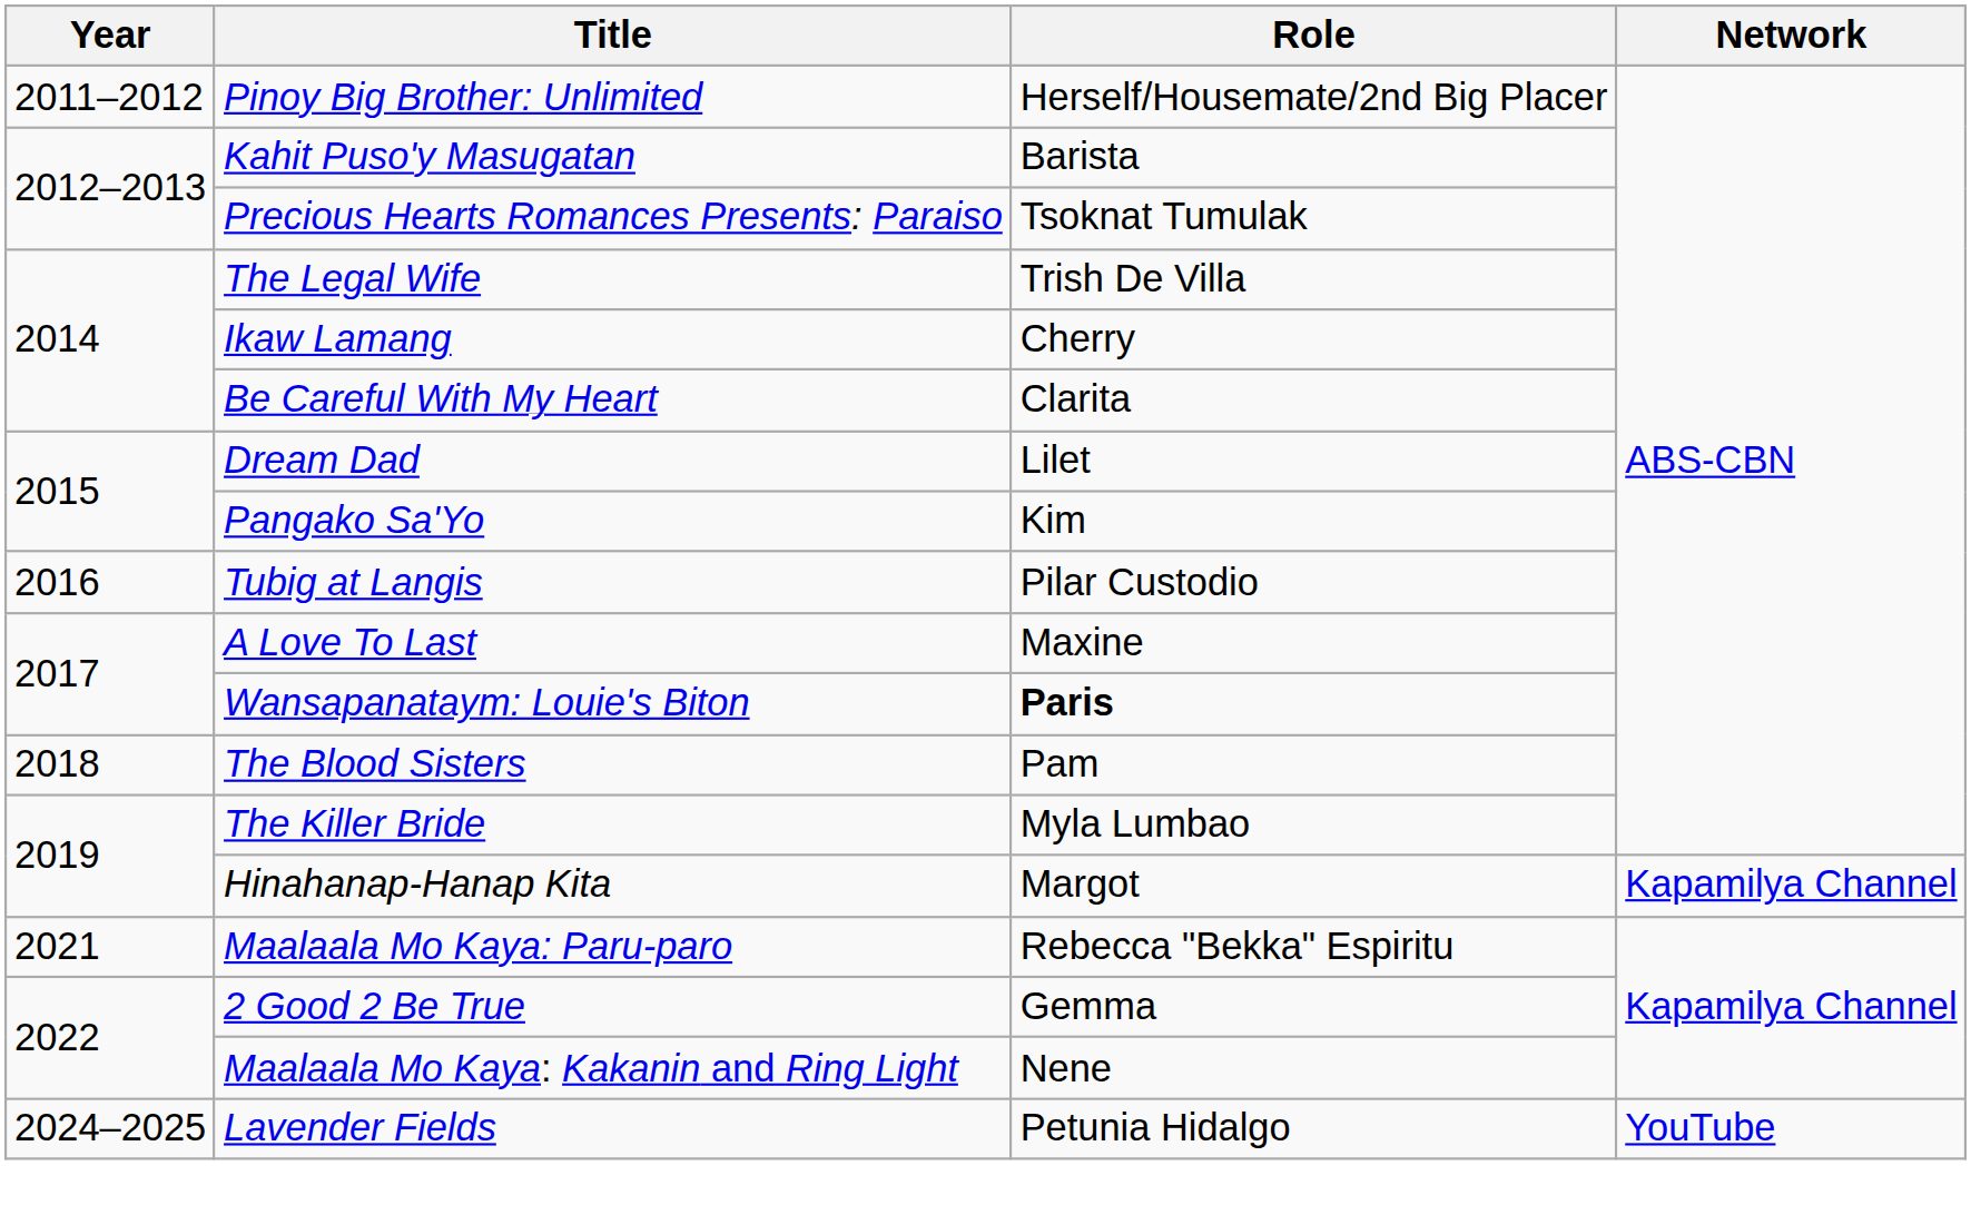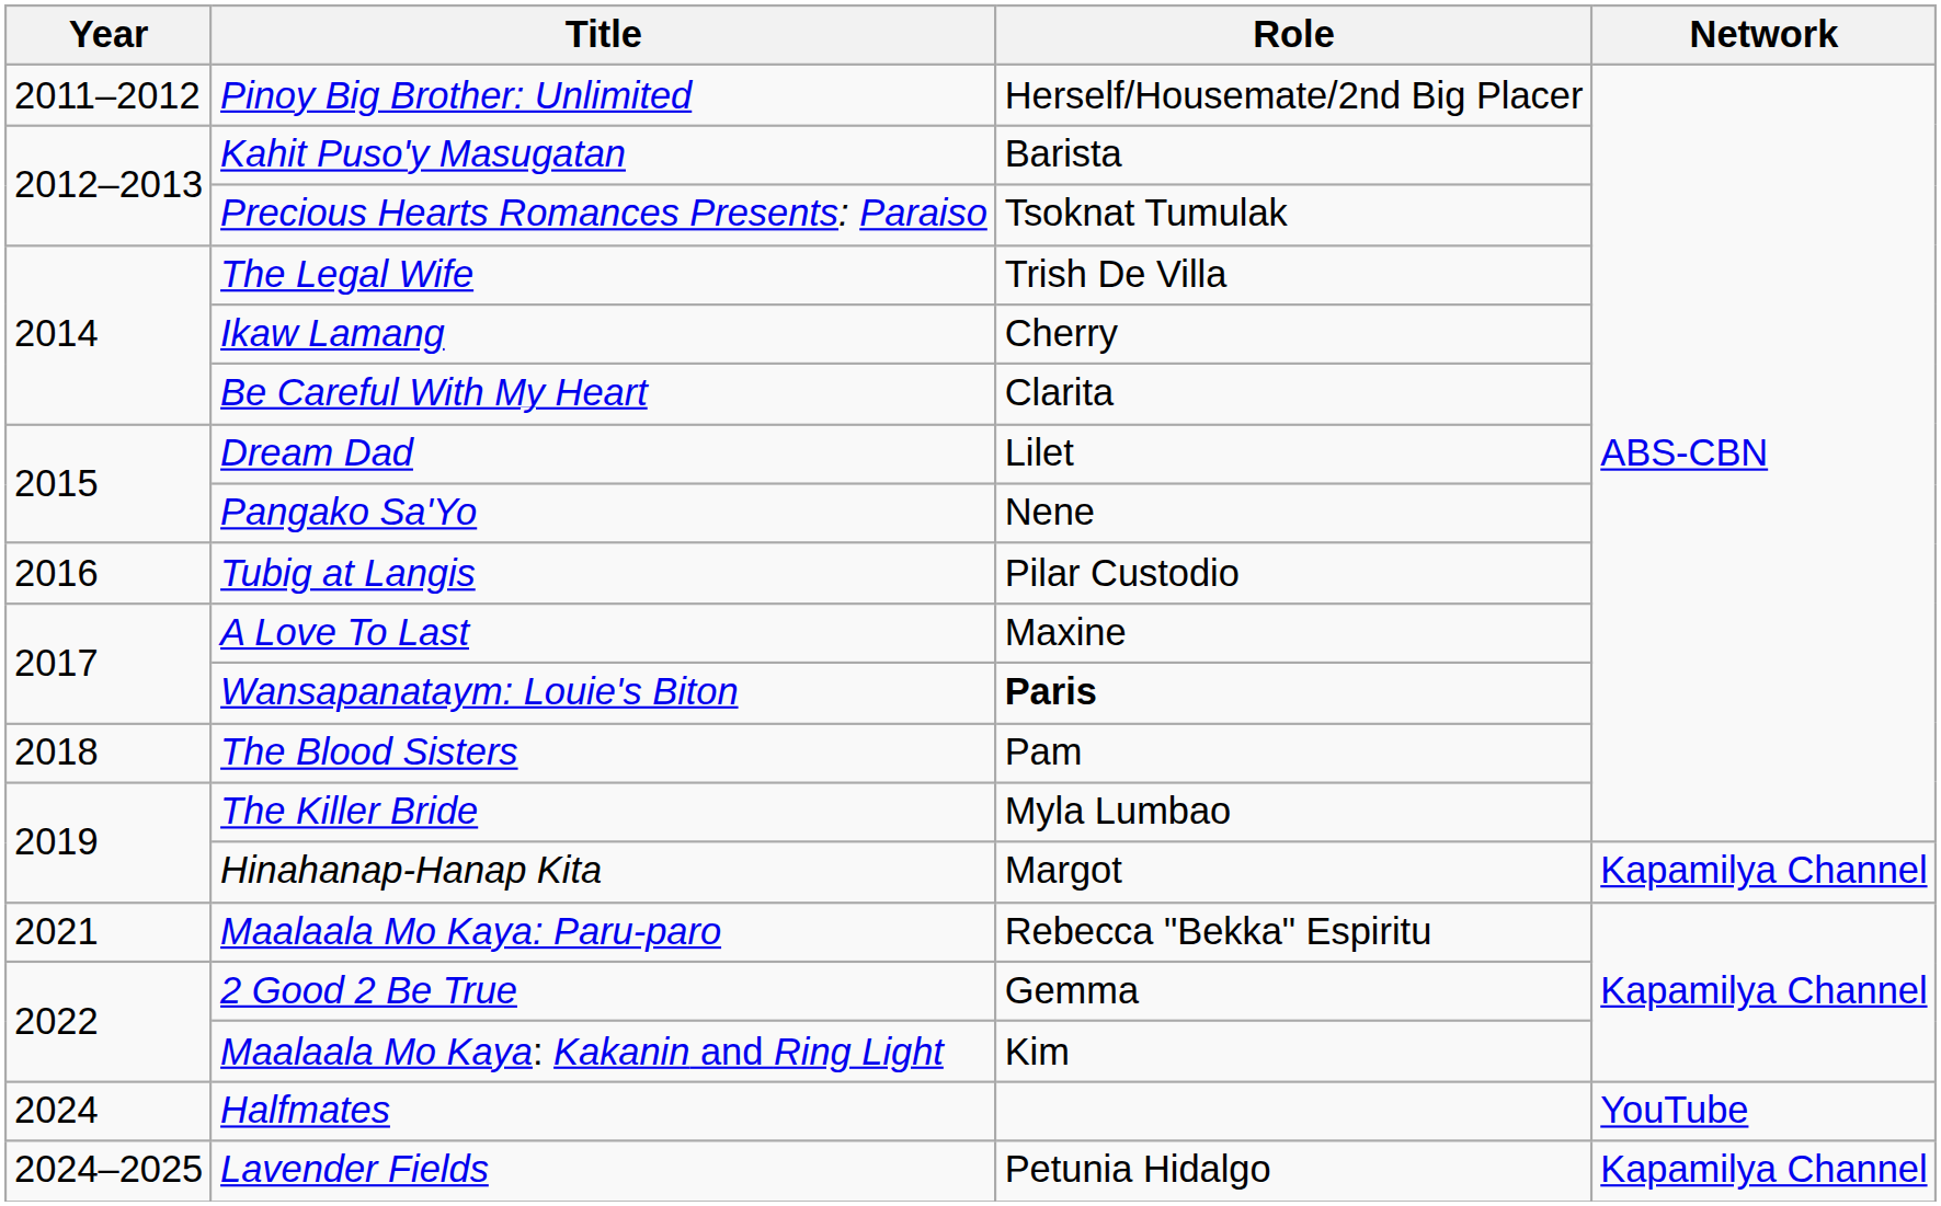Pangako Sa'Yo | Role: Kim -> Nene
Maalaala Mo Kaya: Kakanin and Ring Light | Role: Nene -> Kim
+ row: 2024 | Halfmates | YouTube
Lavender Fields | Network: YouTube -> Kapamilya Channel
